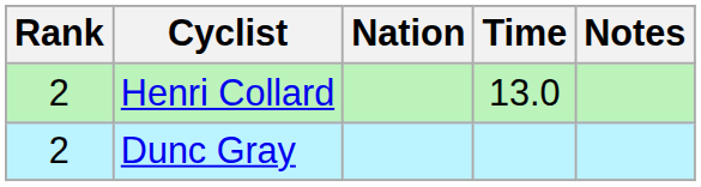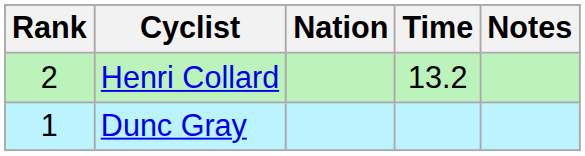Henri Collard | Time: 13.0 -> 13.2
Dunc Gray | Rank: 2 -> 1
